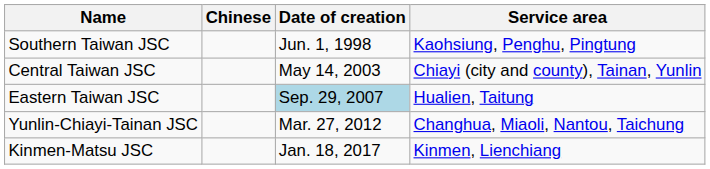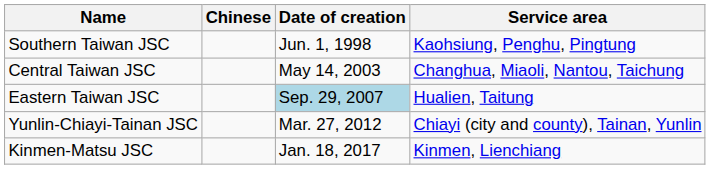Central Taiwan JSC | Service area: Chiayi (city and county), Tainan, Yunlin -> Changhua, Miaoli, Nantou, Taichung
Yunlin-Chiayi-Tainan JSC | Service area: Changhua, Miaoli, Nantou, Taichung -> Chiayi (city and county), Tainan, Yunlin
